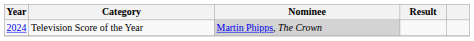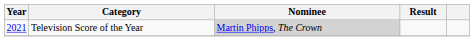Television Score of the Year | Year: 2024 -> 2021
